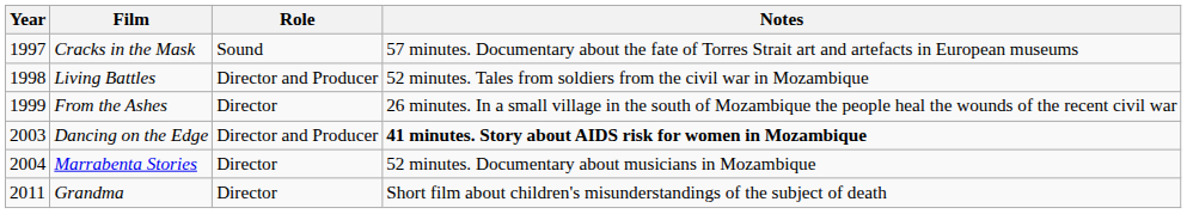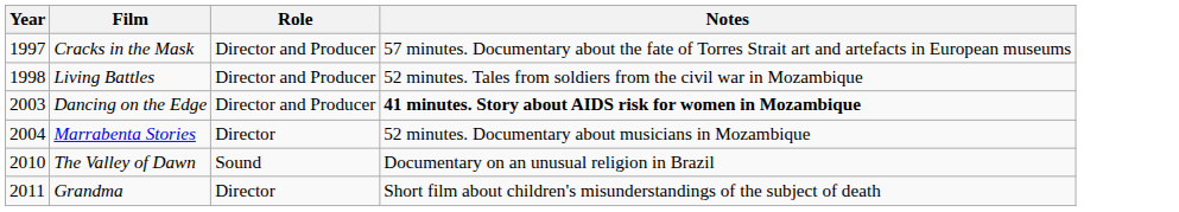Cracks in the Mask | Role: Sound -> Director and Producer
- row: 1999 | From the Ashes | Director | 26 minutes. In a small village in the south of Mozambique the people heal the wounds of the recent civil war
+ row: 2010 | The Valley of Dawn | Sound | Documentary on an unusual religion in Brazil
